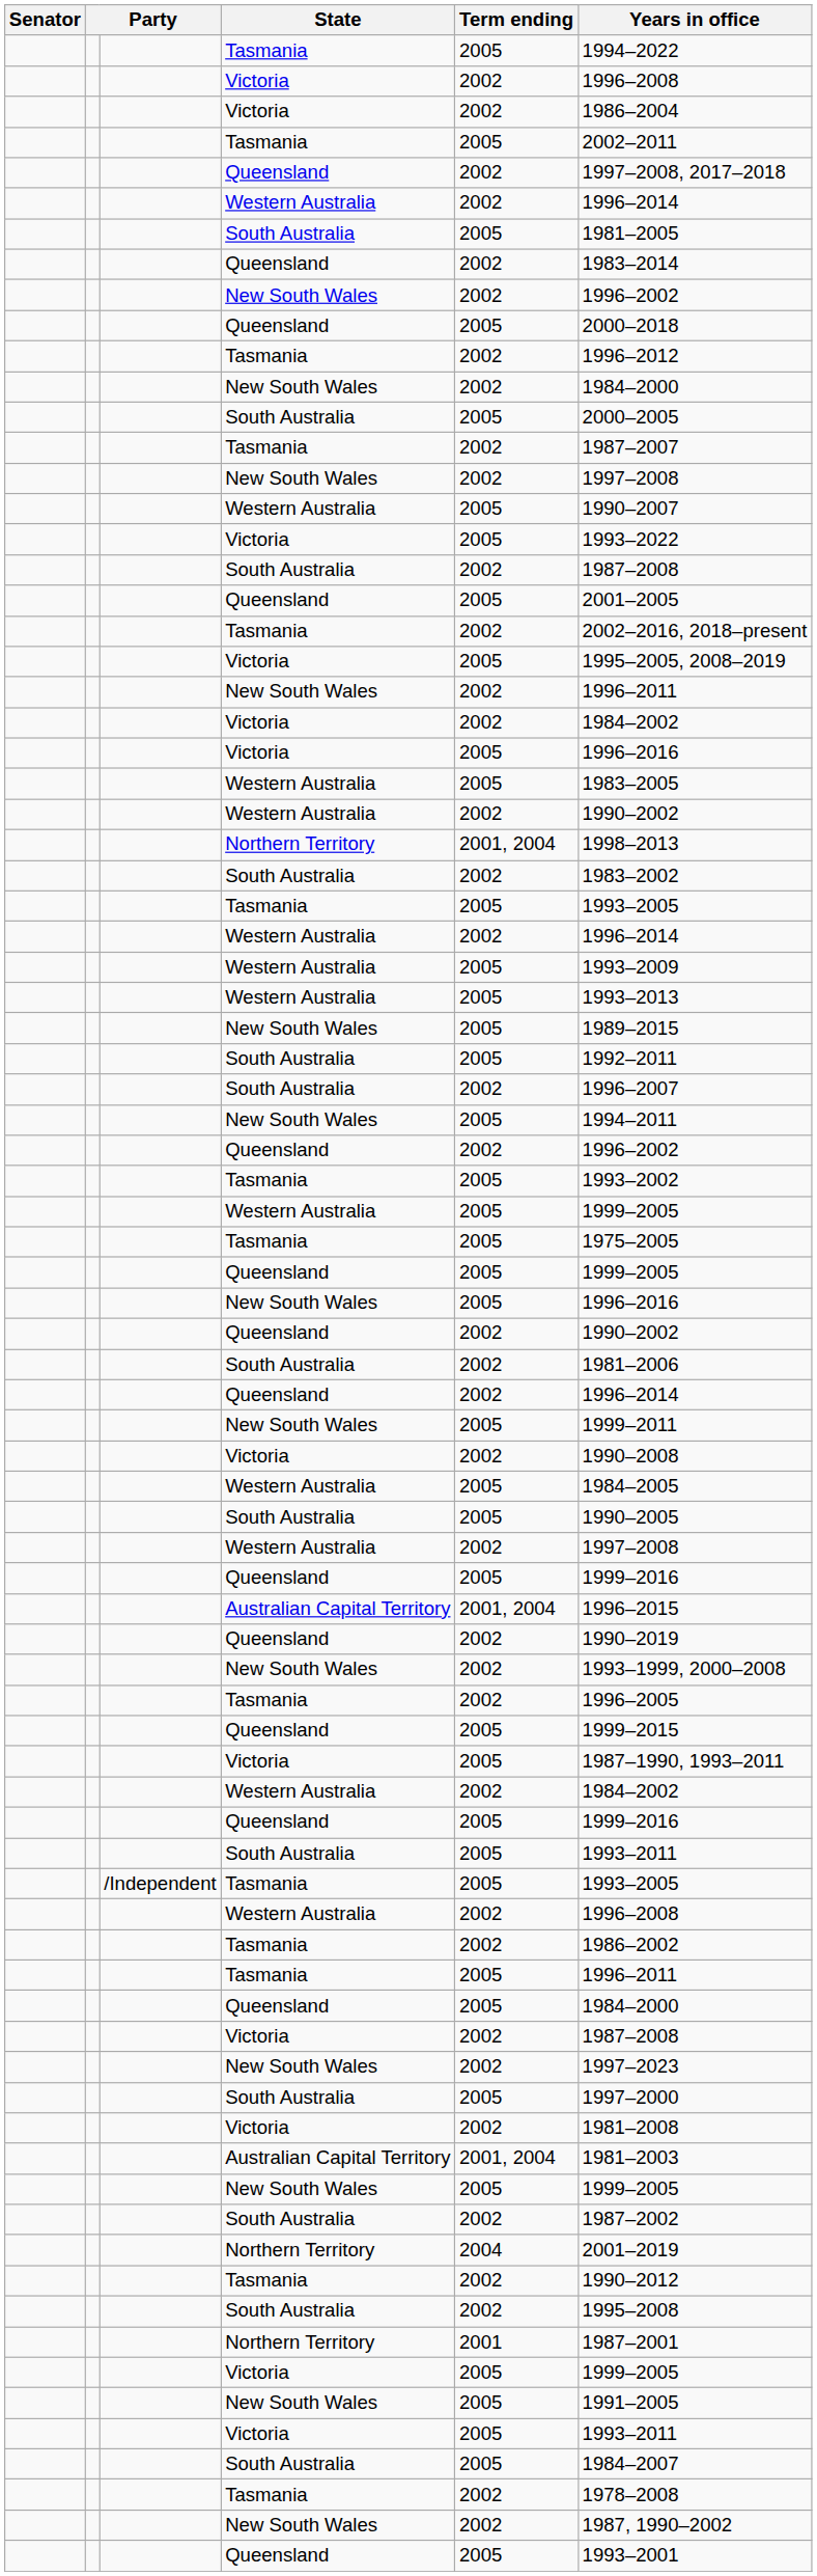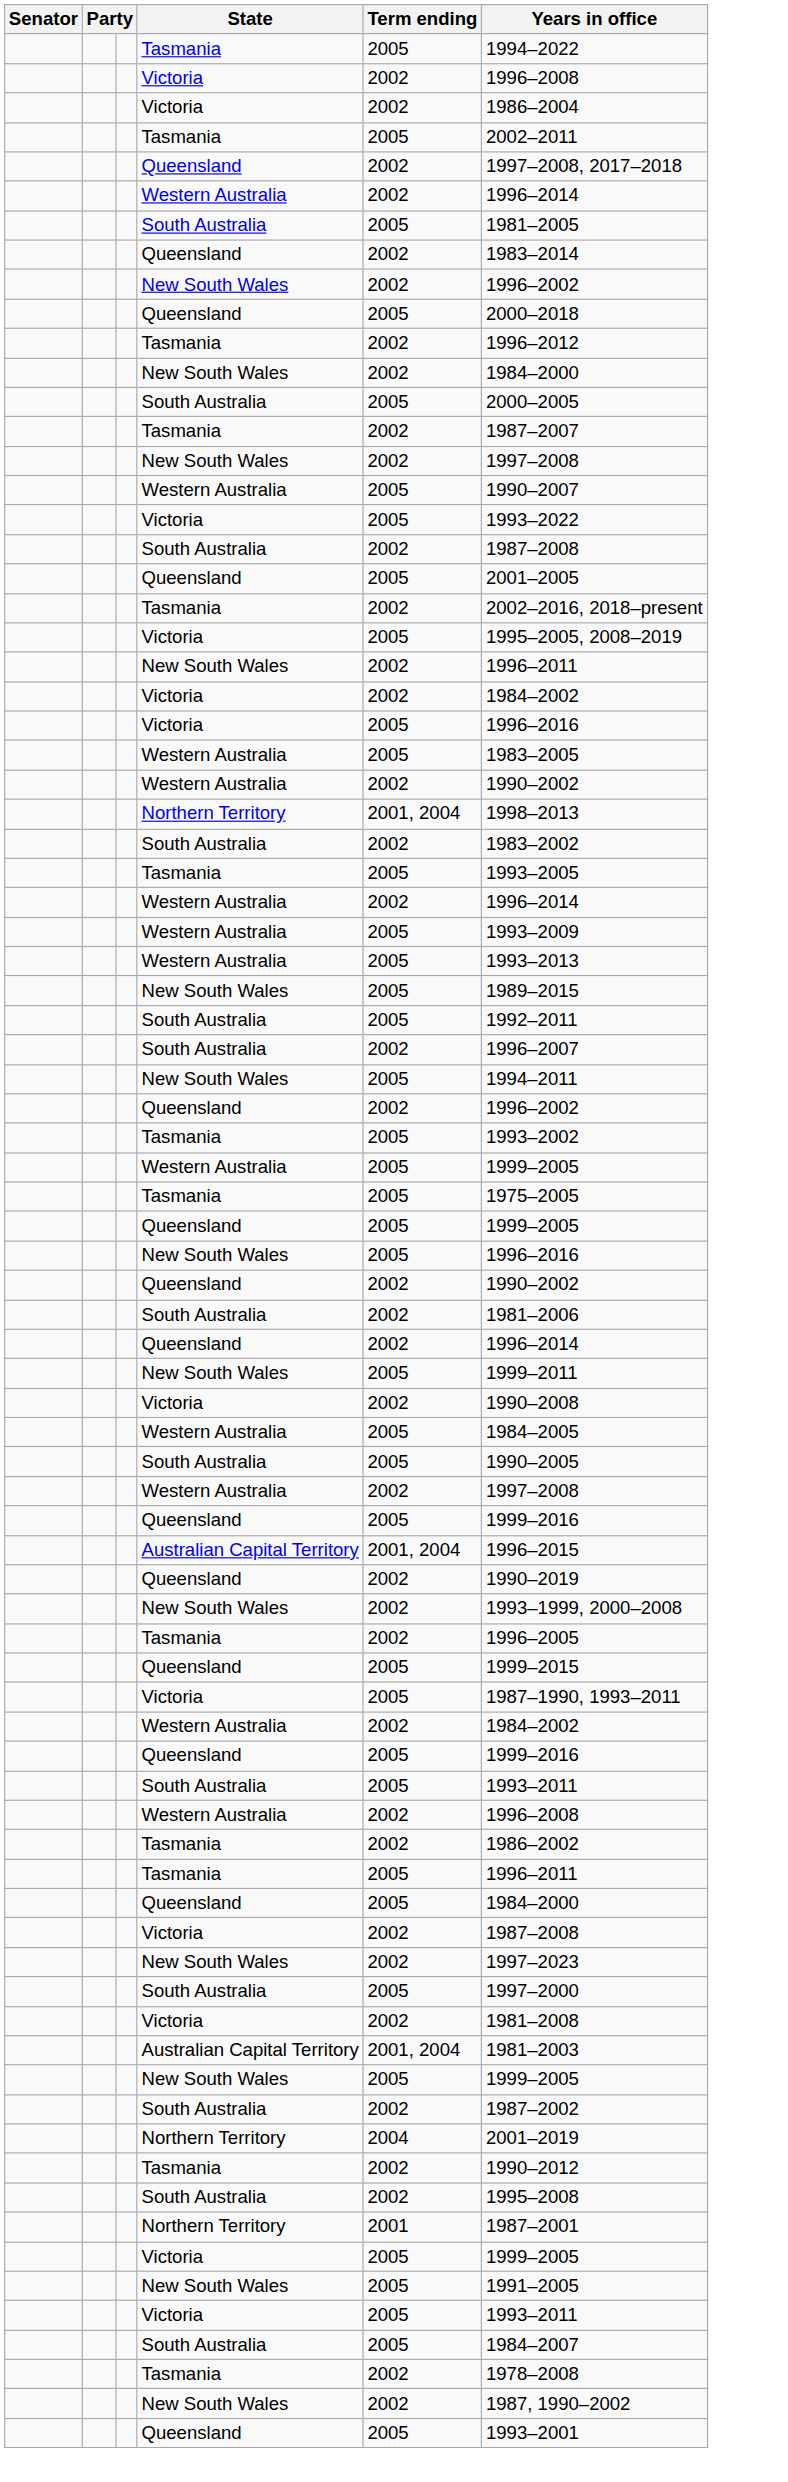- row: /Independent | Tasmania | 2005 | 1993–2005
